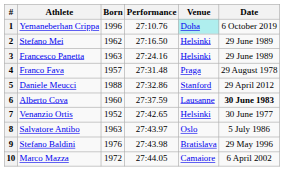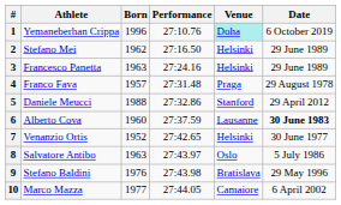10 | Born: 1972 -> 1977
